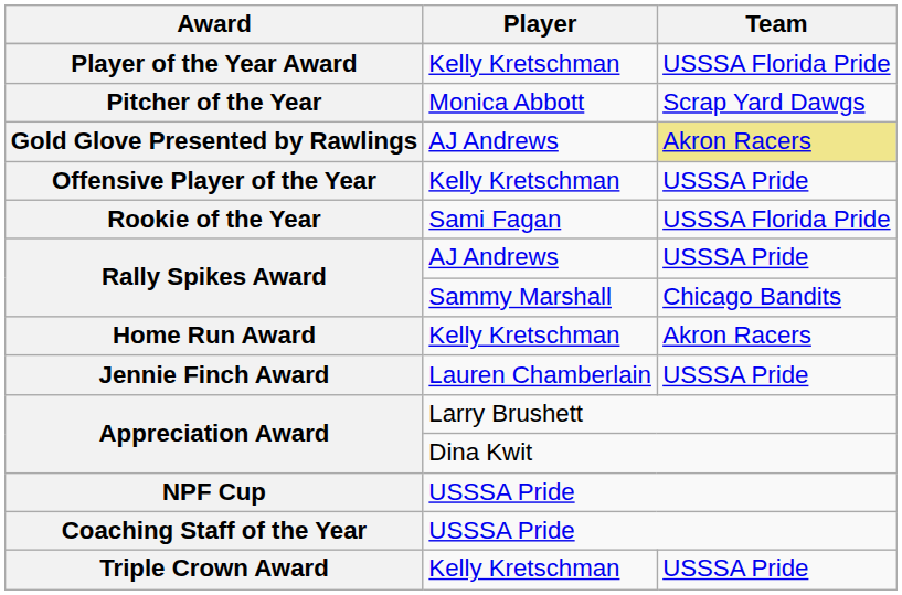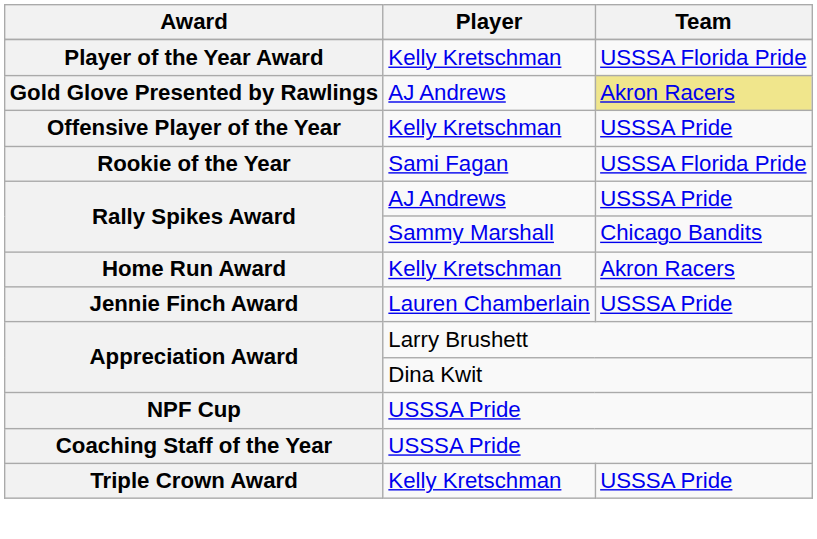- row: Pitcher of the Year | Monica Abbott | Scrap Yard Dawgs
